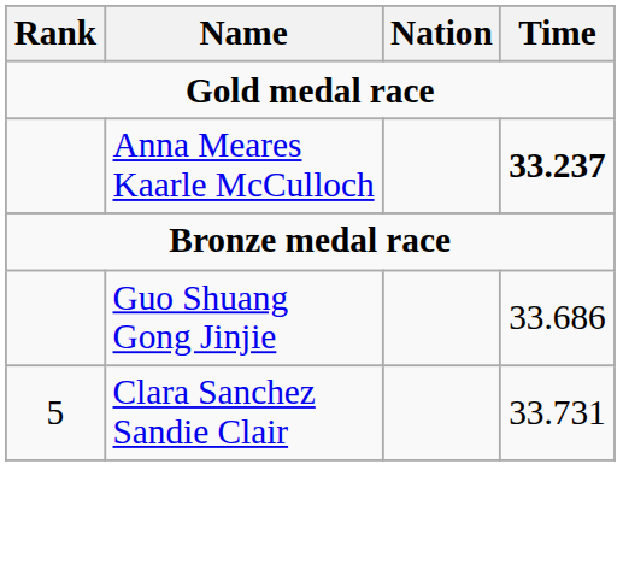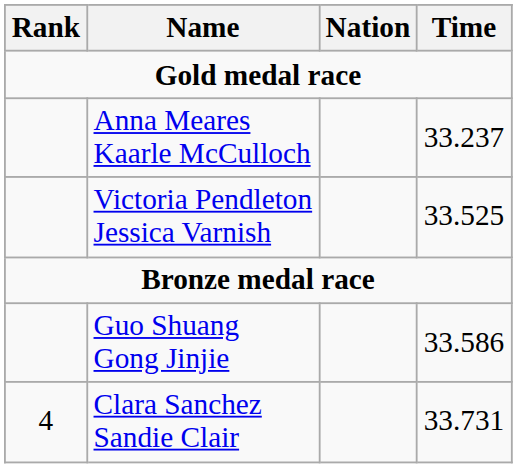Anna Meares Kaarle McCulloch | Time: bold -> normal
+ row: Victoria Pendleton Jessica Varnish | 33.525
Guo Shuang Gong Jinjie | Time: 33.686 -> 33.586
Clara Sanchez Sandie Clair | Rank: 5 -> 4
